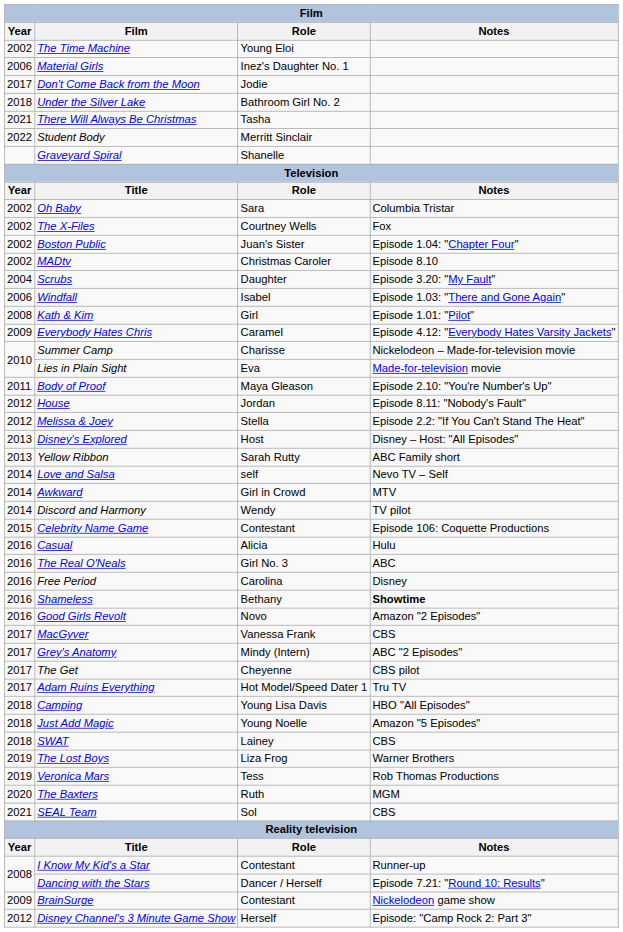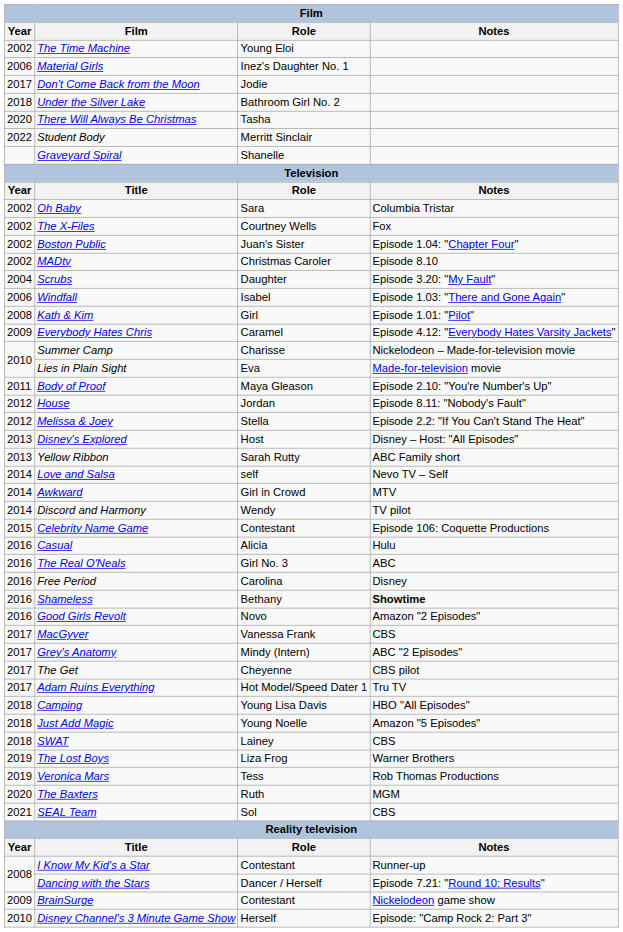There Will Always Be Christmas | Year: 2021 -> 2020
Disney Channel's 3 Minute Game Show | Year: 2012 -> 2010
